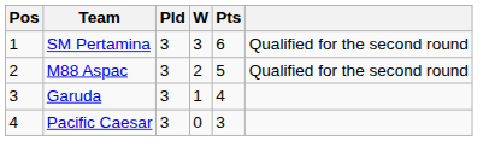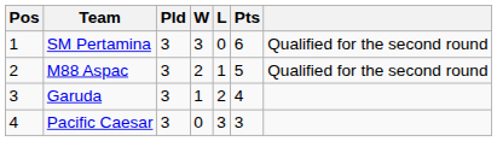+ column: L | 0 | 1 | 2 | 3
